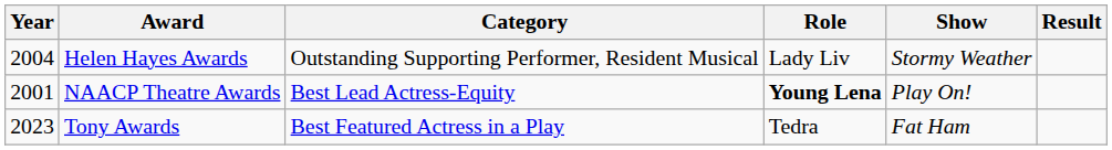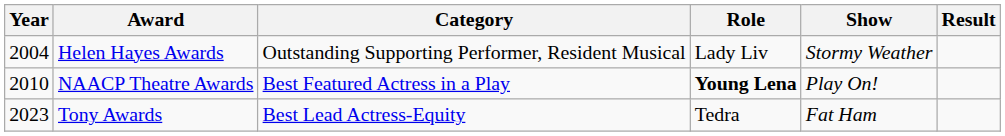NAACP Theatre Awards | Year: 2001 -> 2010
NAACP Theatre Awards | Category: Best Lead Actress-Equity -> Best Featured Actress in a Play
Tony Awards | Category: Best Featured Actress in a Play -> Best Lead Actress-Equity
